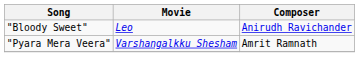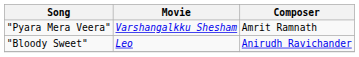rows swapped: "Bloody Sweet" <-> "Pyara Mera Veera"
